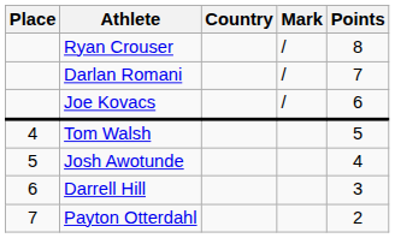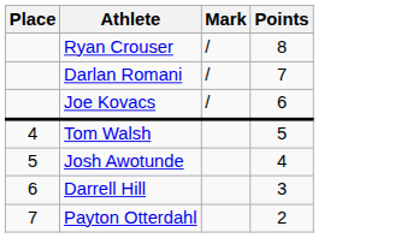- column: Country
